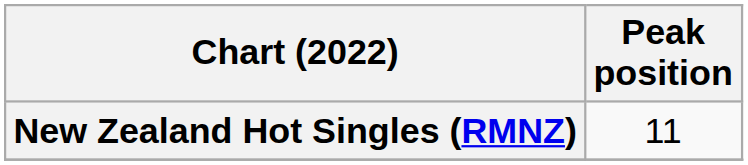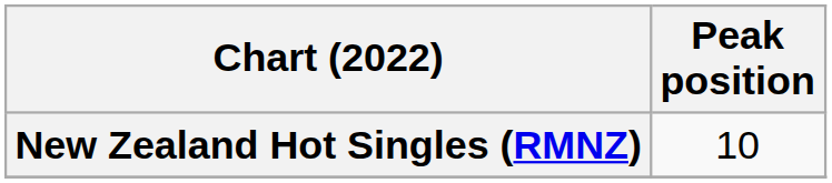New Zealand Hot Singles (RMNZ) | Peak position: 11 -> 10
